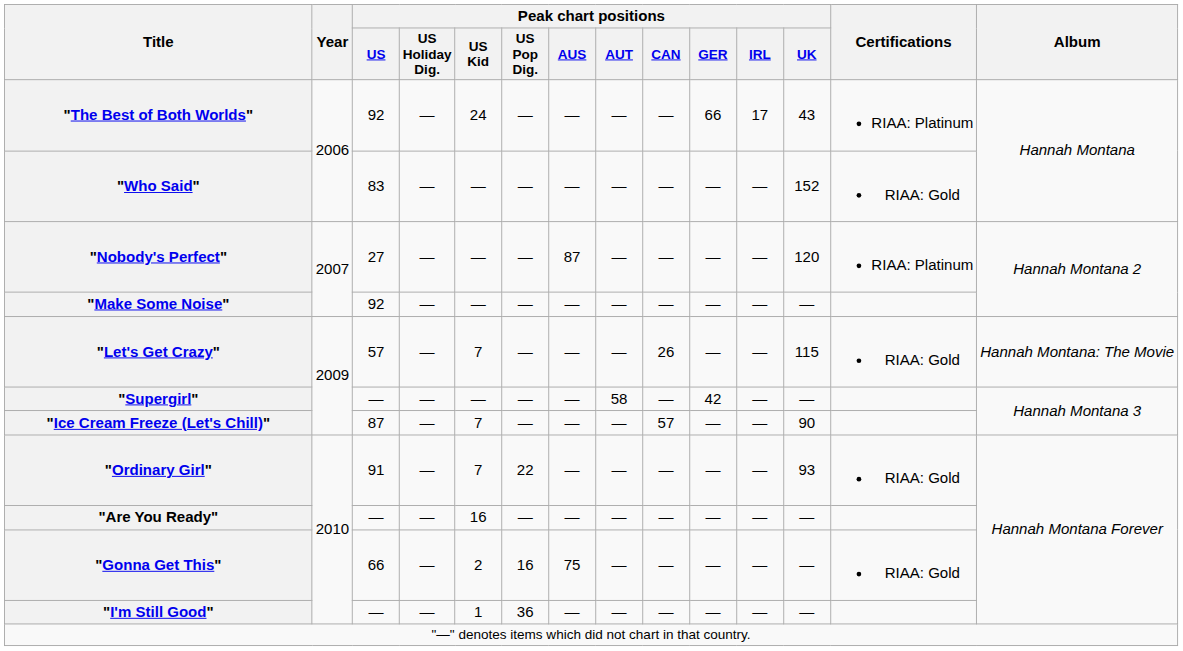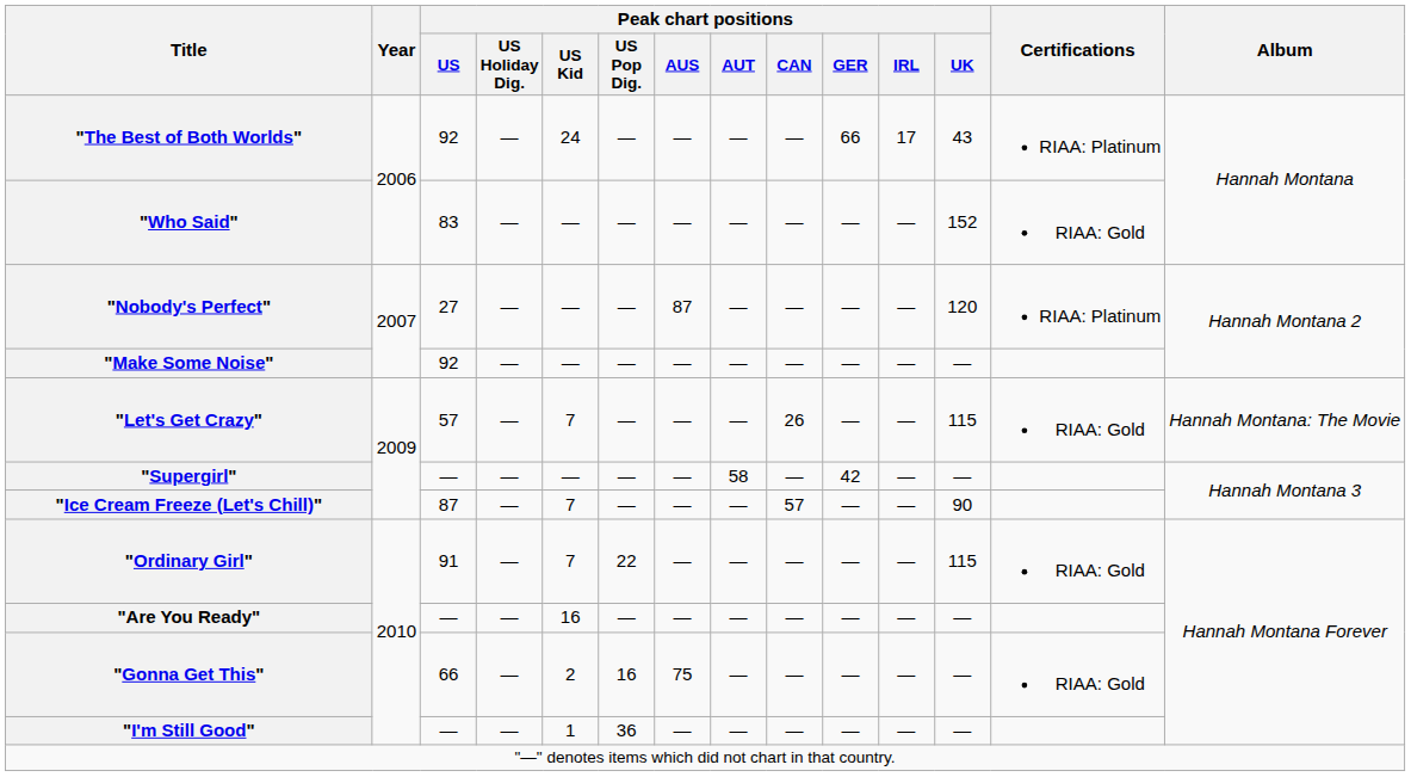"Ordinary Girl" | Peak chart positions / UK: 93 -> 115
